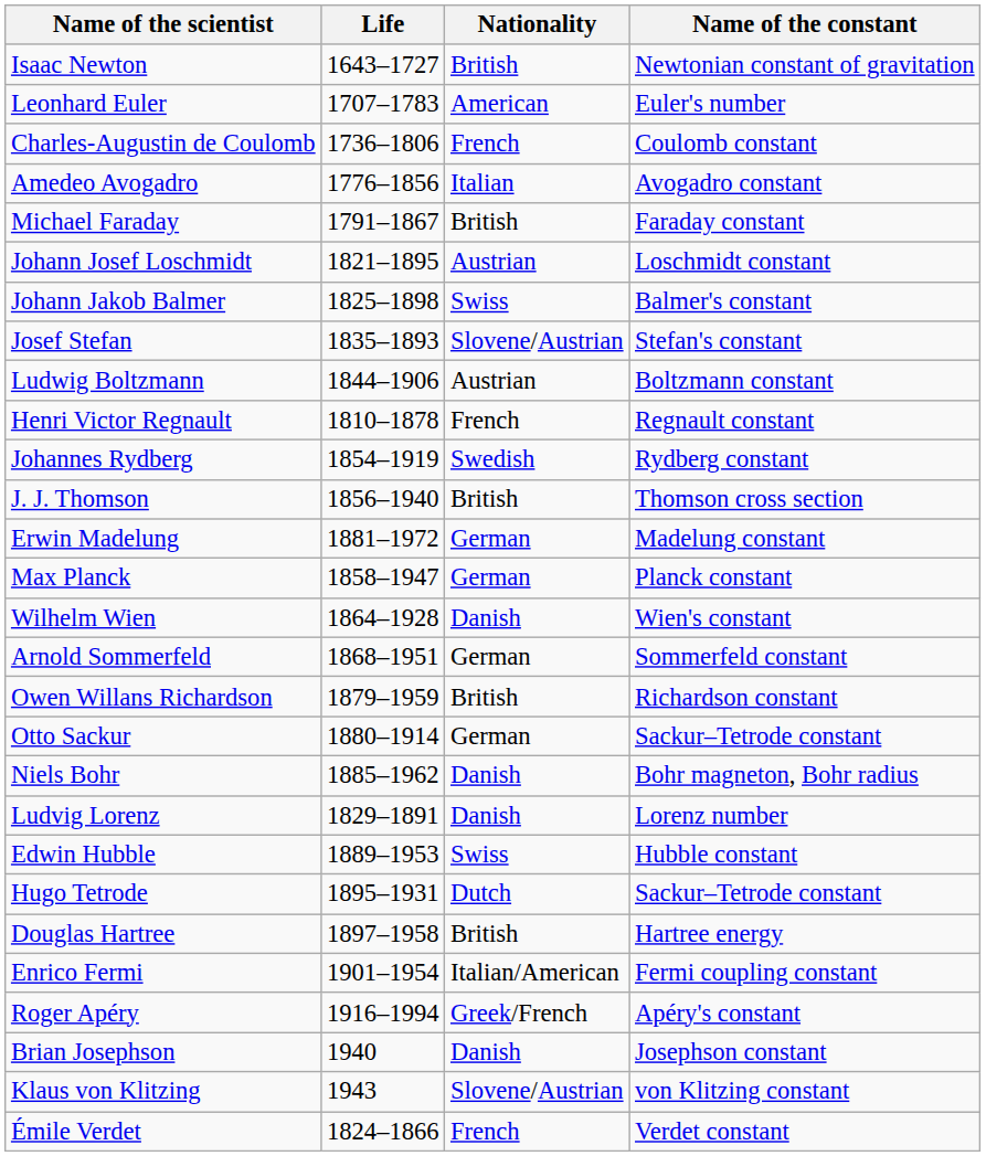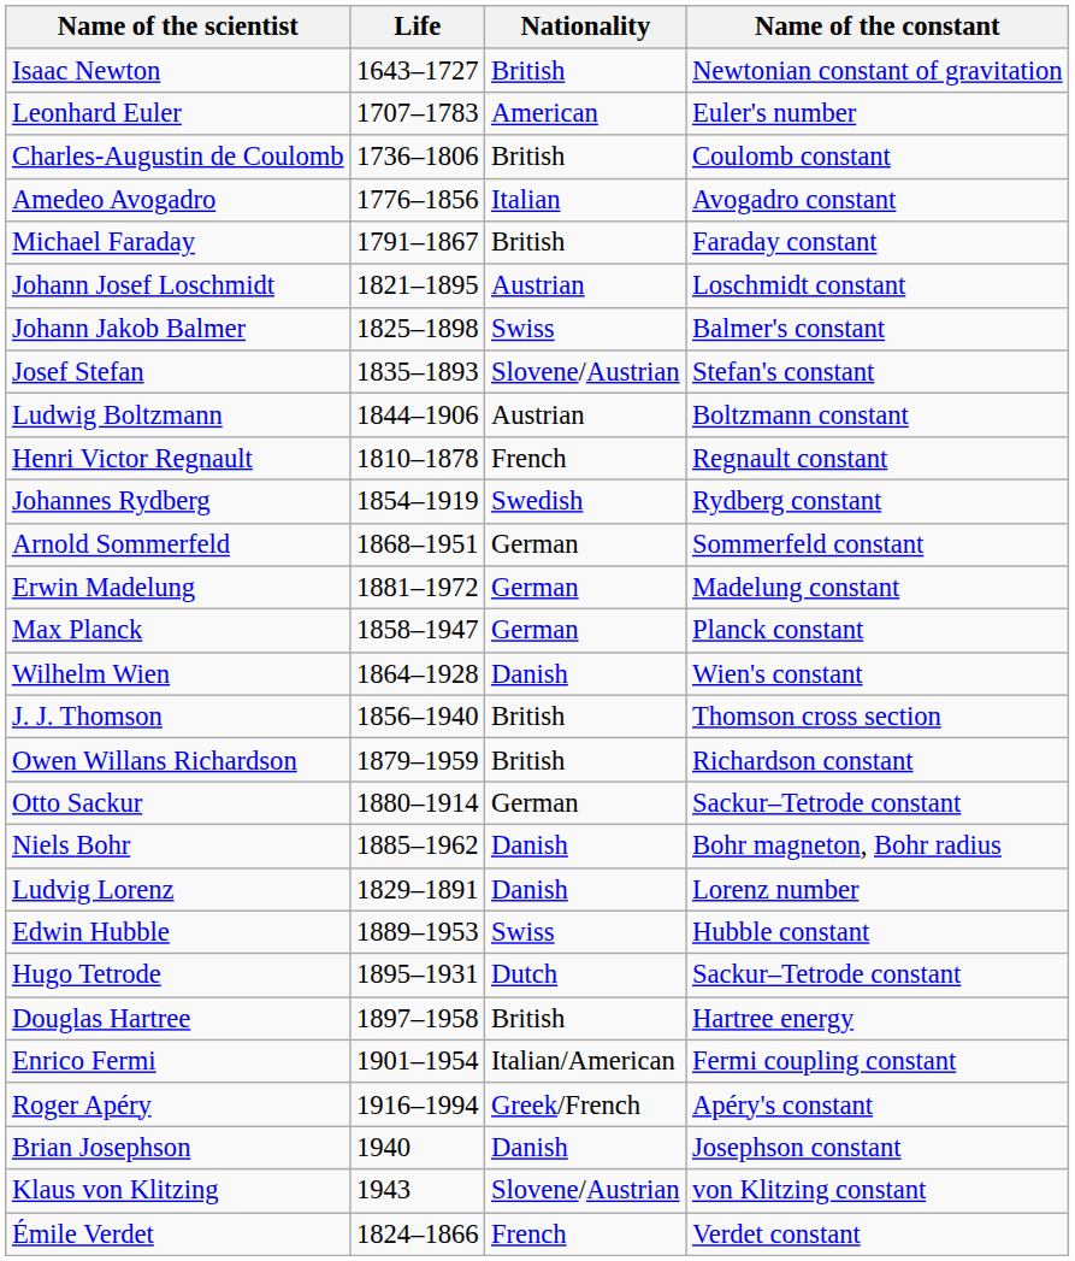Charles-Augustin de Coulomb | Nationality: French -> British
rows swapped: J. J. Thomson <-> Arnold Sommerfeld
